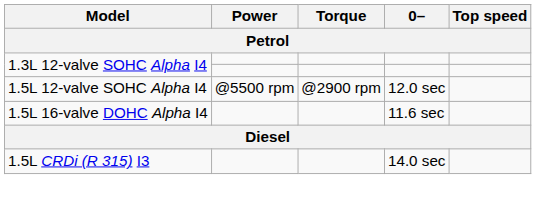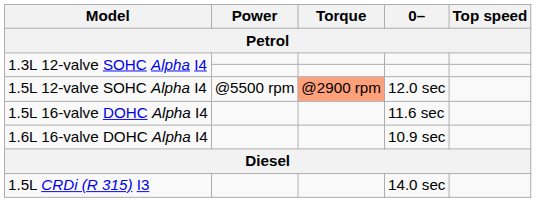1.5L 12-valve SOHC Alpha I4 | Torque: no background -> lightsalmon background
+ row: 1.6L 16-valve DOHC Alpha I4 | 10.9 sec
